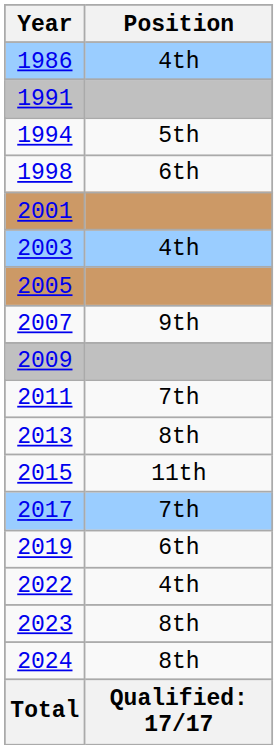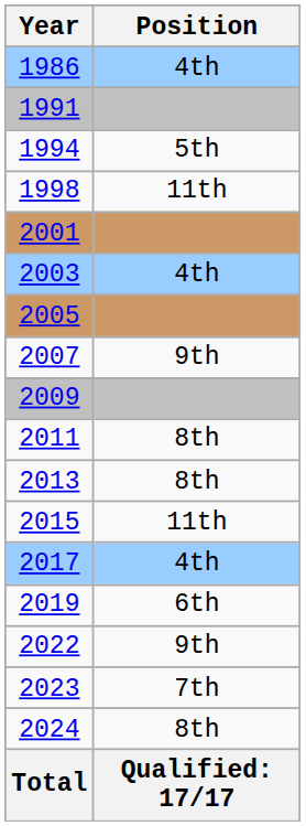1998 | Position: 6th -> 11th
2011 | Position: 7th -> 8th
2017 | Position: 7th -> 4th
2022 | Position: 4th -> 9th
2023 | Position: 8th -> 7th
